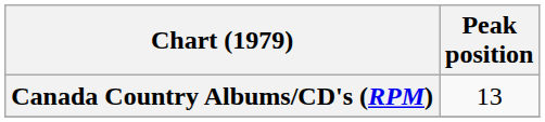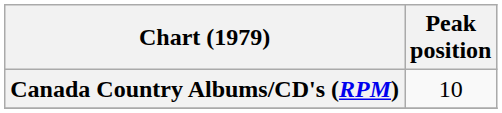Canada Country Albums/CD's (RPM) | Peak position: 13 -> 10
